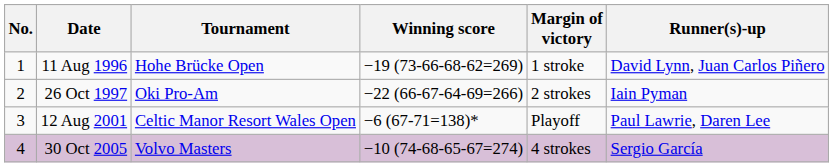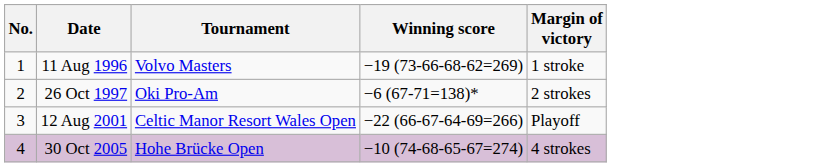- column: Runner(s)-up | David Lynn, Juan Carlos Piñero | Iain Pyman | Paul Lawrie, Daren Lee | Sergio García
11 Aug 1996 | Tournament: Hohe Brücke Open -> Volvo Masters
26 Oct 1997 | Winning score: −22 (66-67-64-69=266) -> −6 (67-71=138)*
12 Aug 2001 | Winning score: −6 (67-71=138)* -> −22 (66-67-64-69=266)
30 Oct 2005 | Tournament: Volvo Masters -> Hohe Brücke Open
